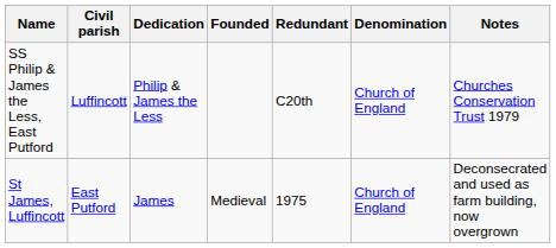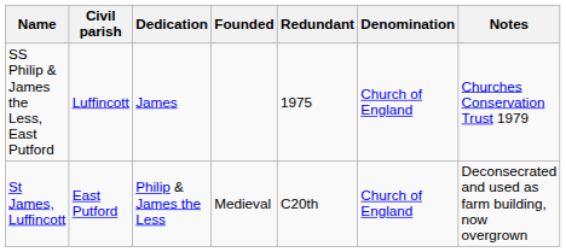SS Philip & James the Less, East Putford | Dedication: Philip & James the Less -> James
SS Philip & James the Less, East Putford | Redundant: C20th -> 1975
St James, Luffincott | Dedication: James -> Philip & James the Less
St James, Luffincott | Redundant: 1975 -> C20th
